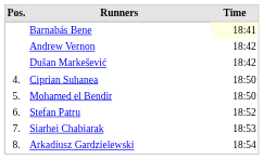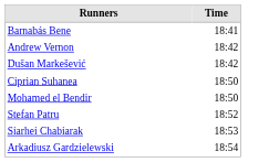- column: Pos. | 4. | 5. | 6. | 7. | 8.
Barnabás Bene | Time: lightyellow background -> no background
